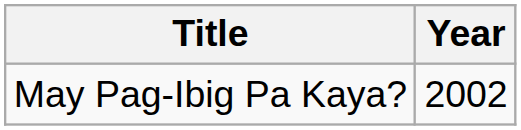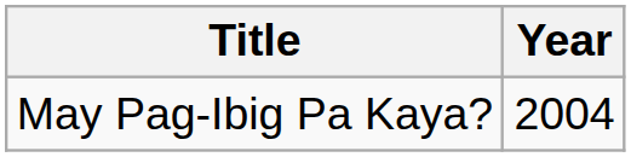May Pag-Ibig Pa Kaya? | Year: 2002 -> 2004
